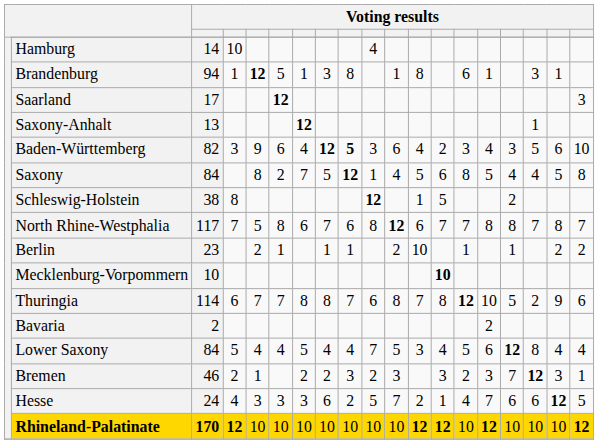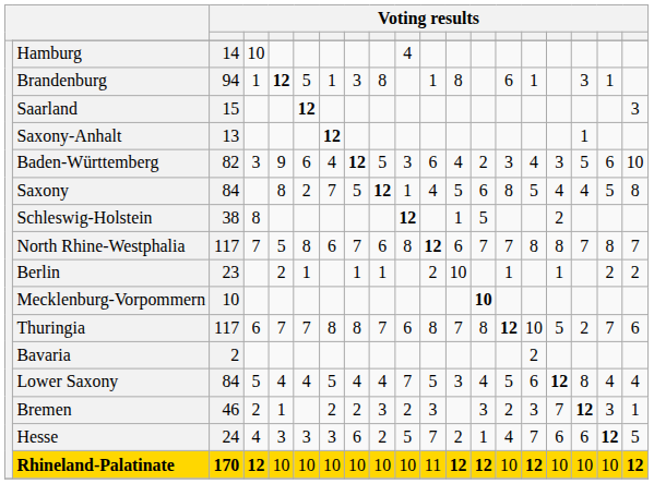Saarland | column 3: 17 -> 15
Baden-Württemberg | column 9: bold -> normal
Thuringia | column 3: 114 -> 117
Thuringia | column 18: 9 -> 7
Rhineland-Palatinate | column 11: 10 -> 11
